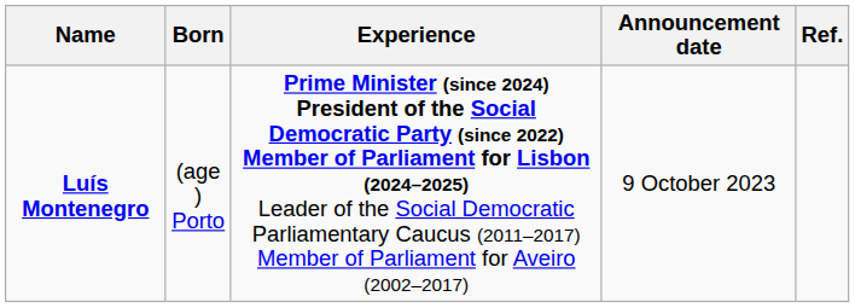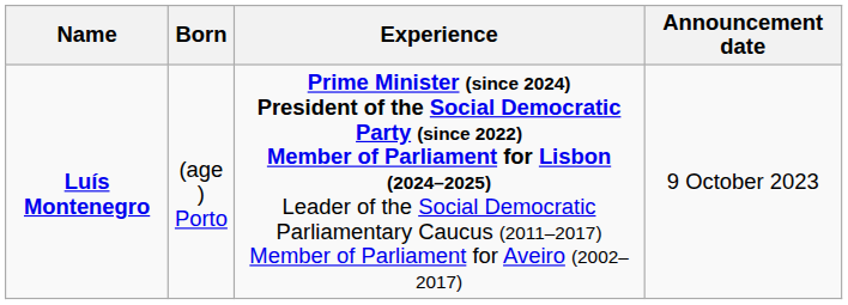- column: Ref.
